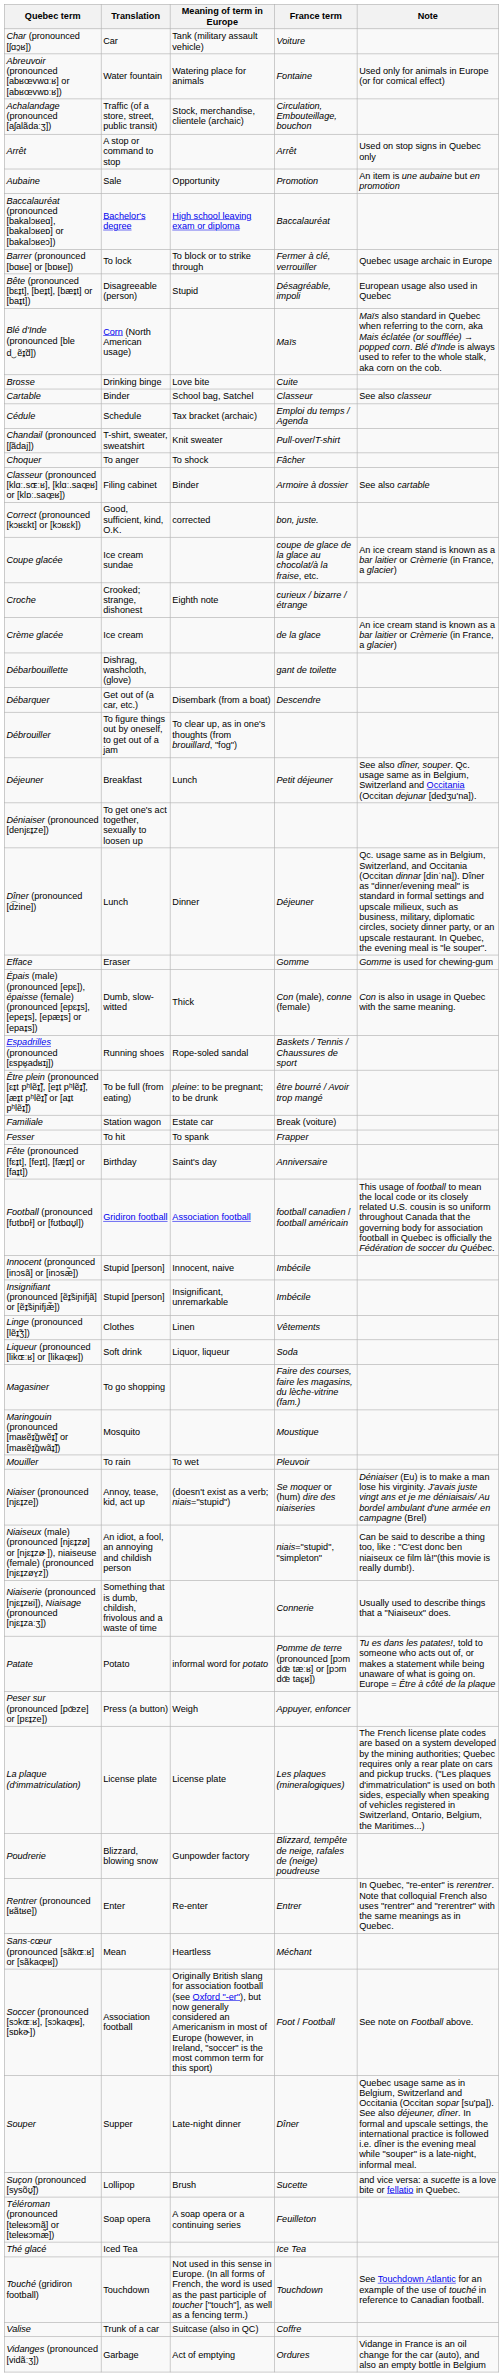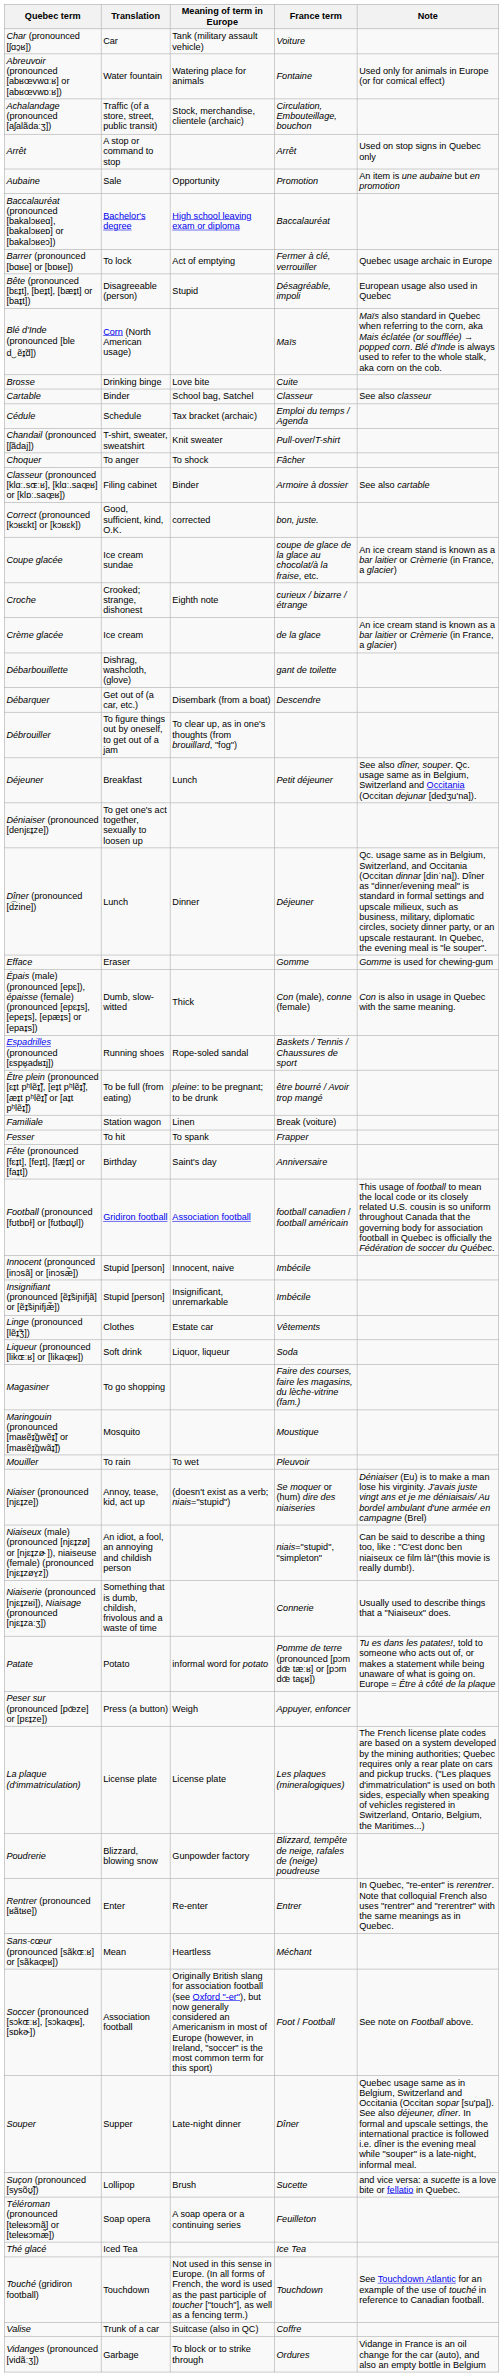Barrer (pronounced [bɑʁe] or [bɒʁe]) | Meaning of term in Europe: To block or to strike through -> Act of emptying
Familiale | Meaning of term in Europe: Estate car -> Linen
Linge (pronounced [lẽɪ̯̃ʒ]) | Meaning of term in Europe: Linen -> Estate car
Vidanges (pronounced [vidãːʒ]) | Meaning of term in Europe: Act of emptying -> To block or to strike through
